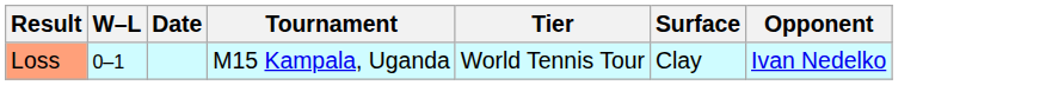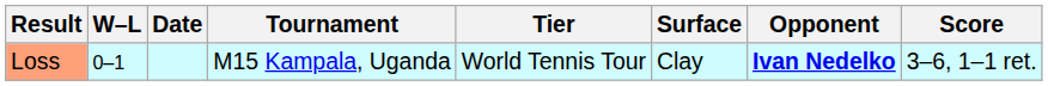+ column: Score | 3–6, 1–1 ret.
Loss | Opponent: normal -> bold
